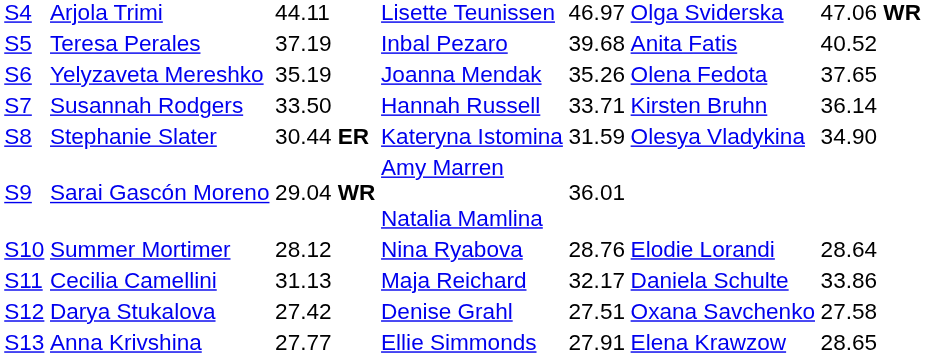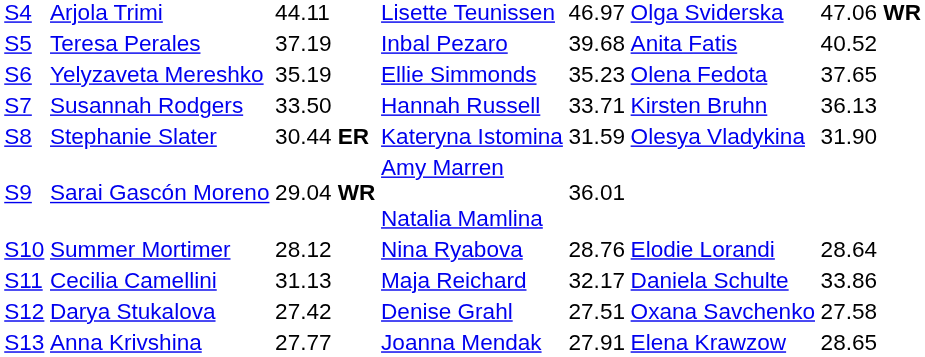Yelyzaveta Mereshko | column 4: Joanna Mendak -> Ellie Simmonds
Yelyzaveta Mereshko | column 5: 35.26 -> 35.23
Susannah Rodgers | column 7: 36.14 -> 36.13
Stephanie Slater | column 7: 34.90 -> 31.90
Anna Krivshina | column 4: Ellie Simmonds -> Joanna Mendak
